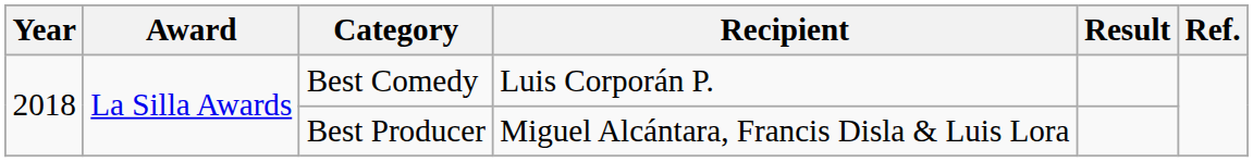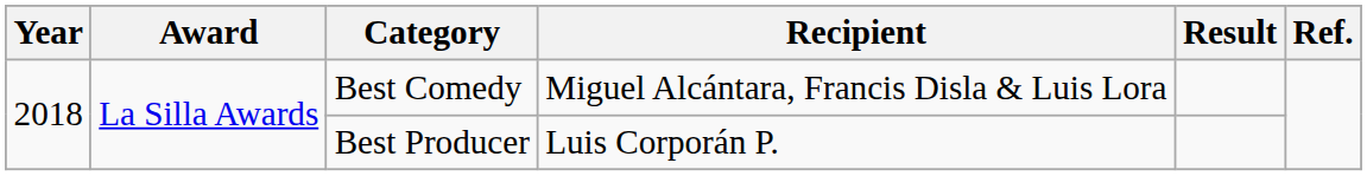Best Comedy | Recipient: Luis Corporán P. -> Miguel Alcántara, Francis Disla & Luis Lora
Best Producer | Recipient: Miguel Alcántara, Francis Disla & Luis Lora -> Luis Corporán P.
